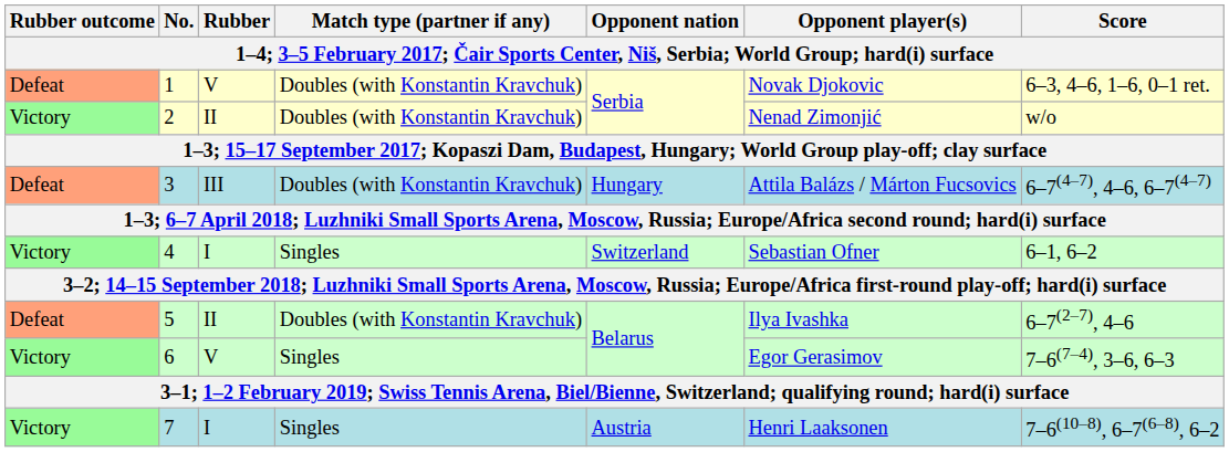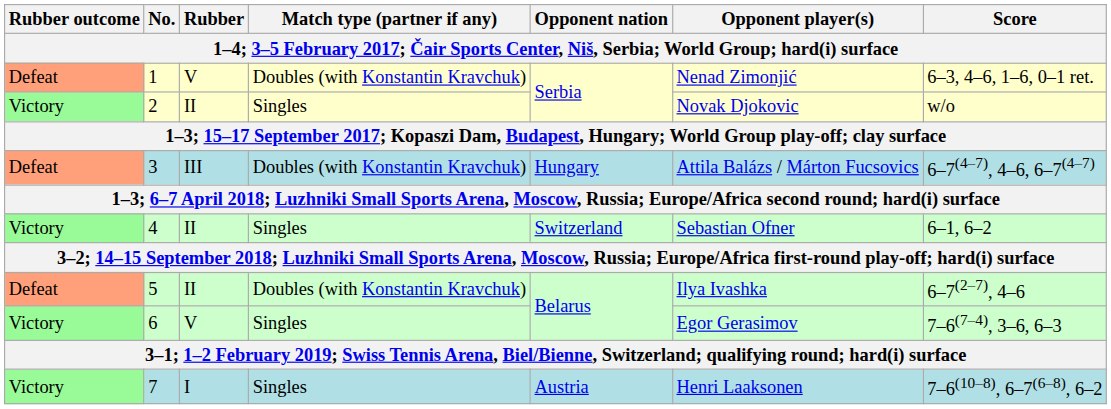1 | Opponent player(s): Novak Djokovic -> Nenad Zimonjić
2 | Match type (partner if any): Doubles (with Konstantin Kravchuk) -> Singles
2 | Opponent player(s): Nenad Zimonjić -> Novak Djokovic
4 | Rubber: I -> II
